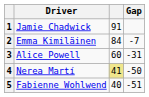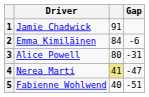2 | Gap: -7 -> -6
3 | column 3: 60 -> 80
4 | Gap: -50 -> -47
